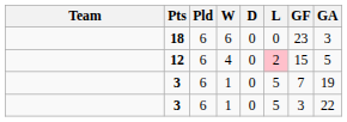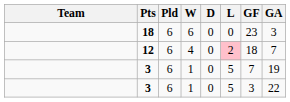12 | GF: 15 -> 18
12 | GA: 5 -> 7
